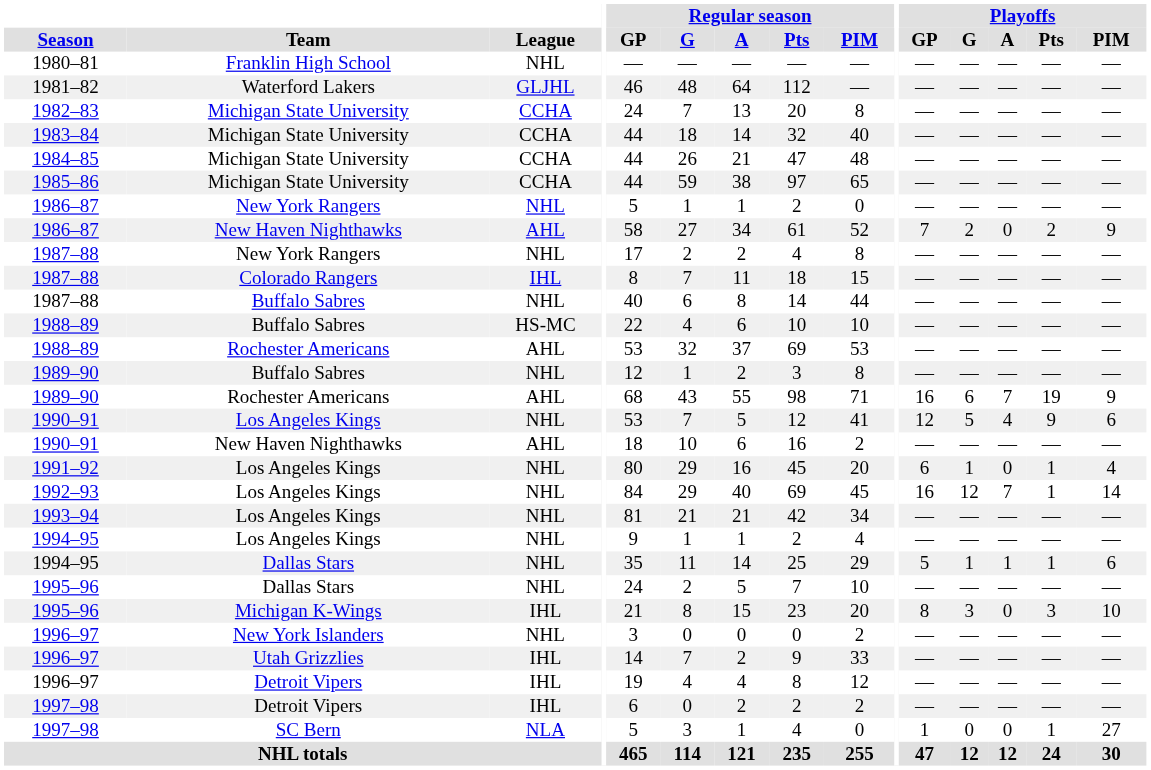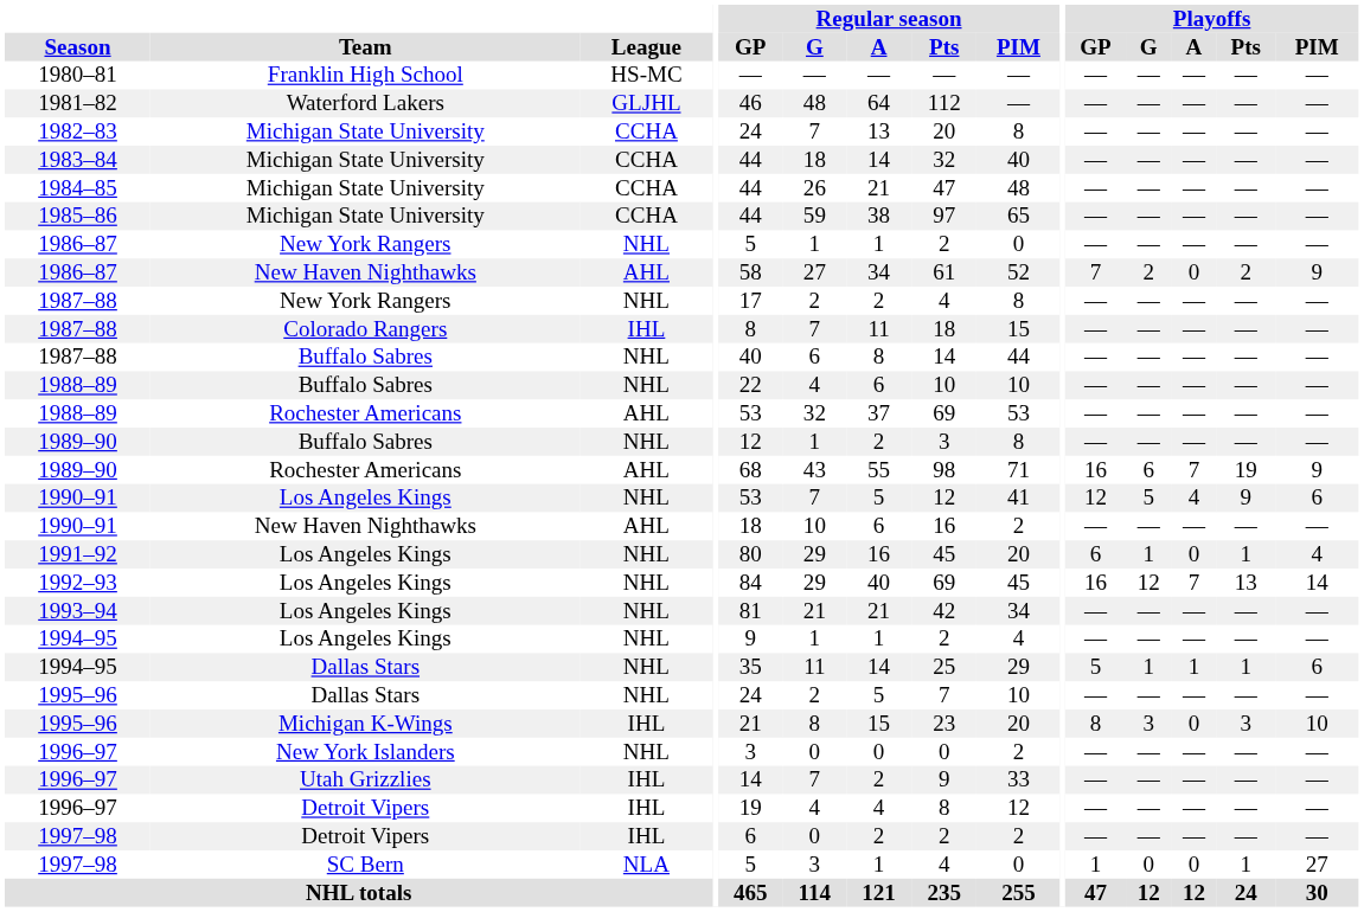1980–81 | League: NHL -> HS-MC
1988–89 / Buffalo Sabres | League: HS-MC -> NHL
1992–93 | Playoffs / Pts: 1 -> 13
